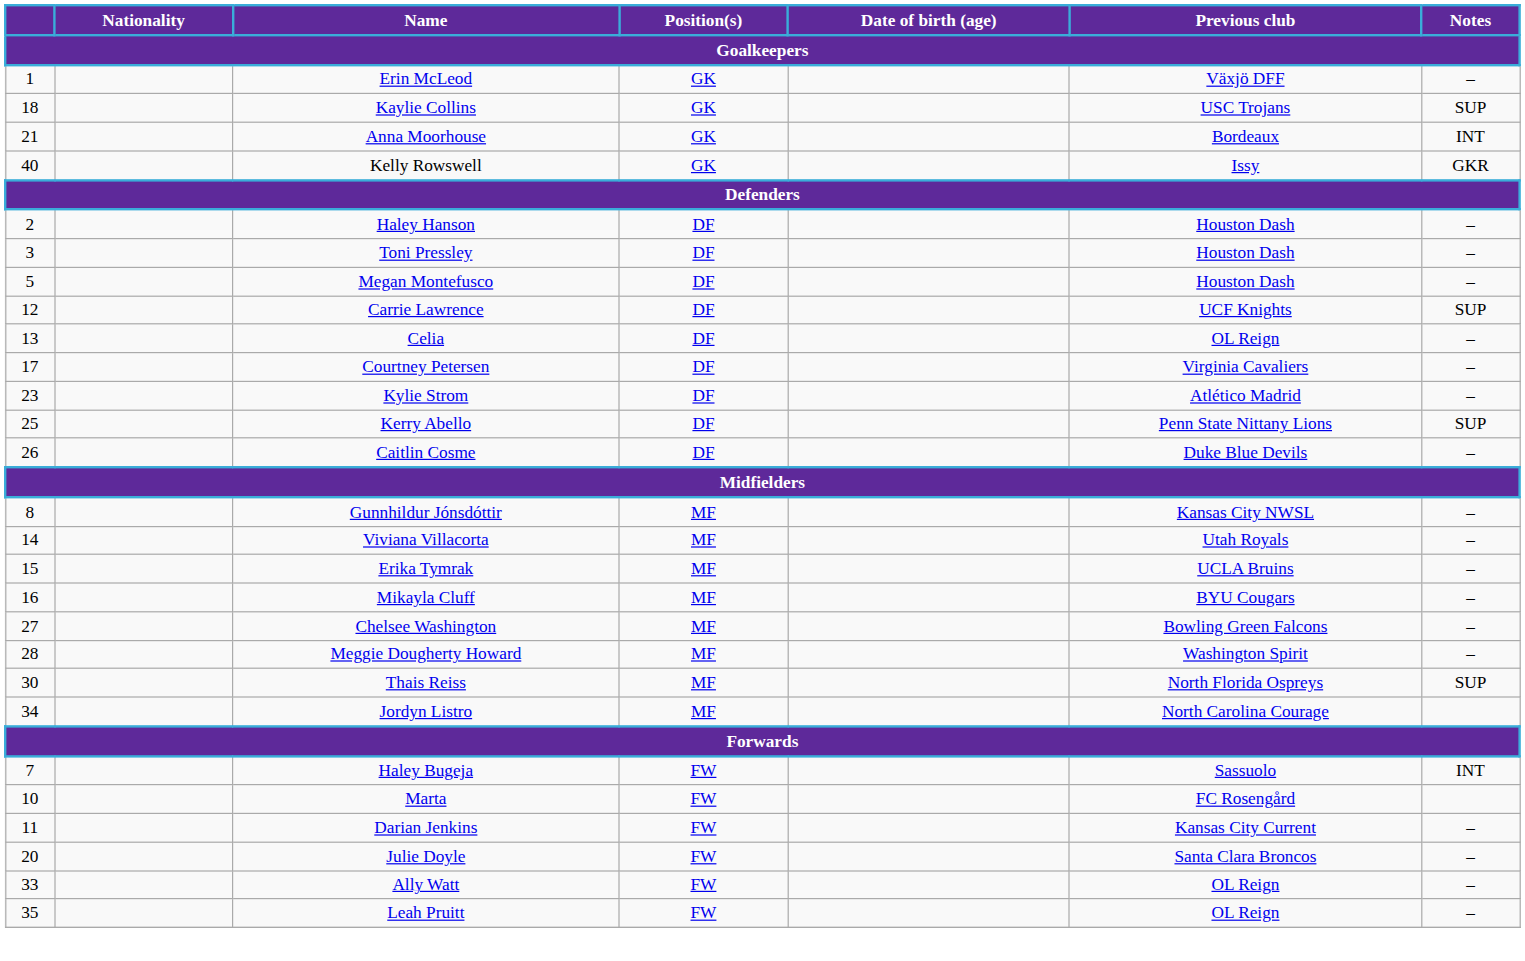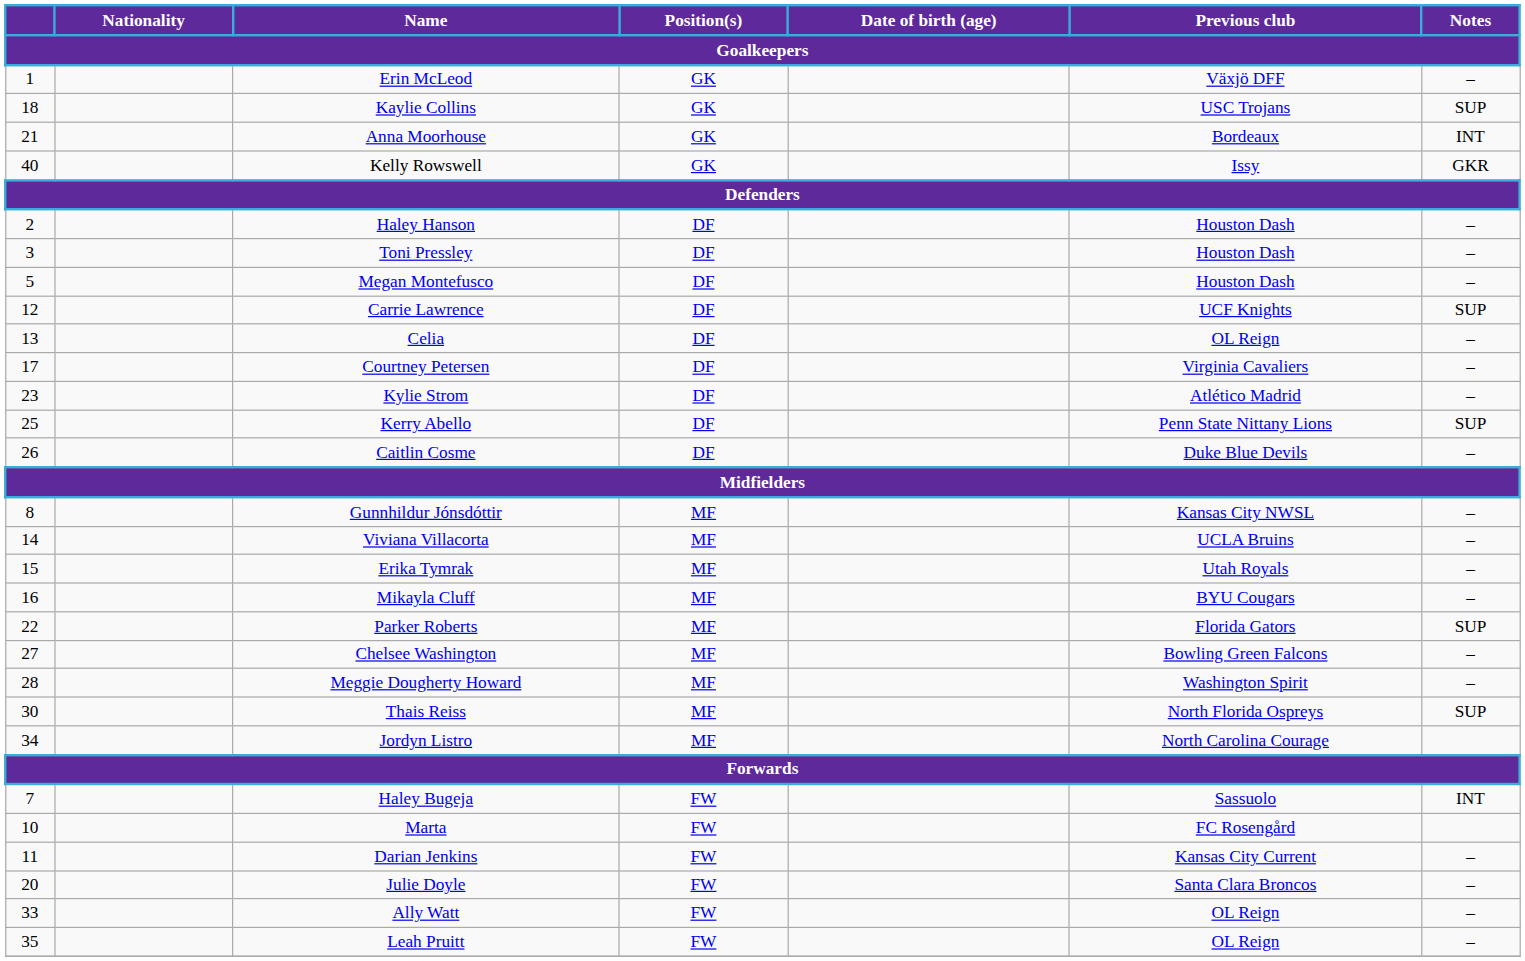Viviana Villacorta | Previous club: Utah Royals -> UCLA Bruins
Erika Tymrak | Previous club: UCLA Bruins -> Utah Royals
+ row: 22 | Parker Roberts | MF | Florida Gators | SUP
